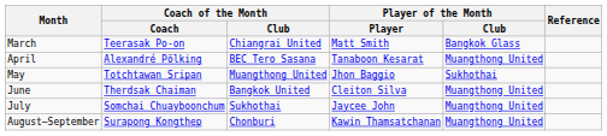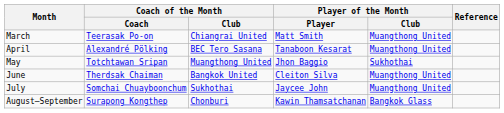March | Player of the Month / Club: Bangkok Glass -> Muangthong United
August–September | Player of the Month / Club: Muangthong United -> Bangkok Glass
